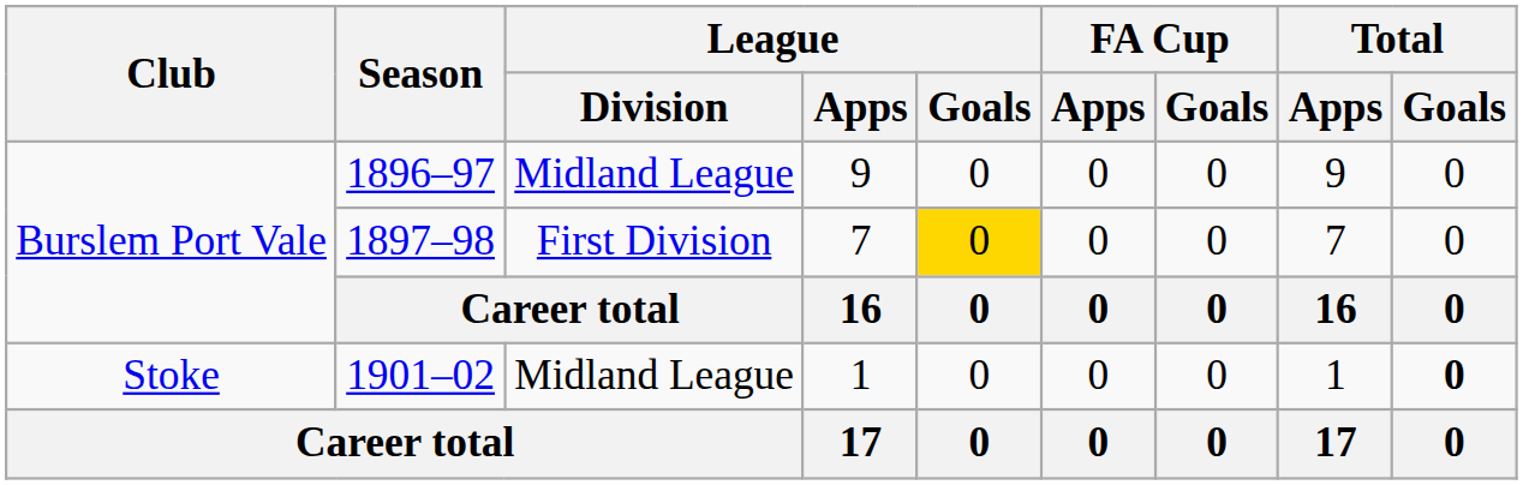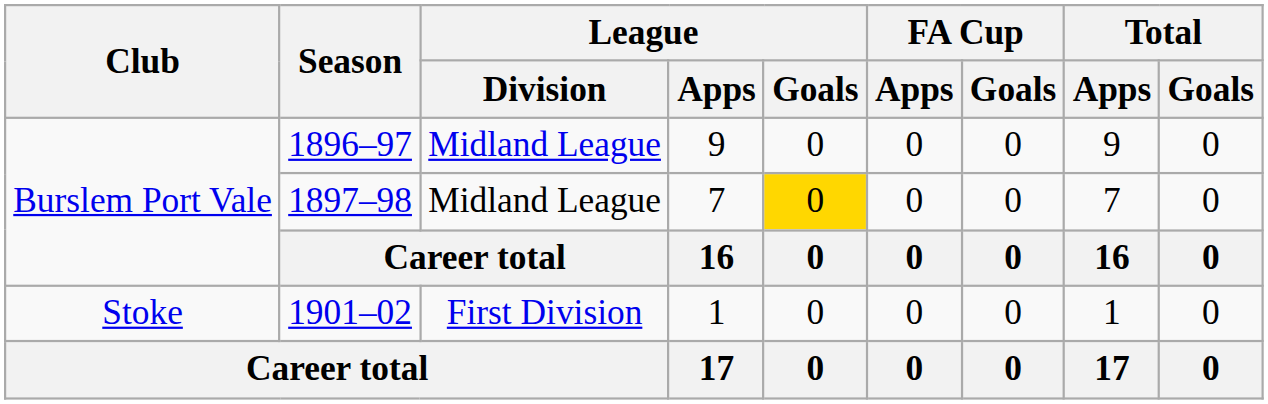1897–98 | League / Division: First Division -> Midland League
1901–02 | League / Division: Midland League -> First Division
1901–02 | Total / Goals: bold -> normal
